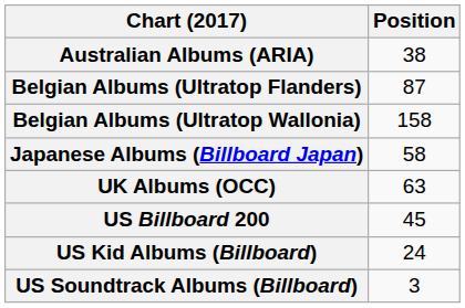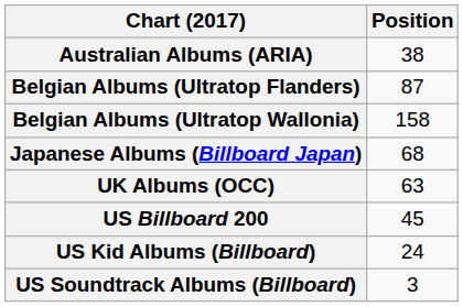Japanese Albums (Billboard Japan) | Position: 58 -> 68
